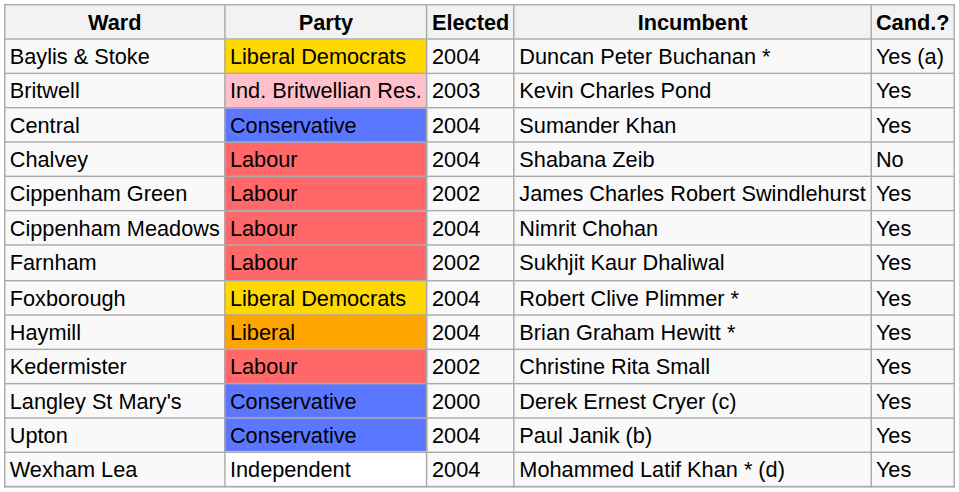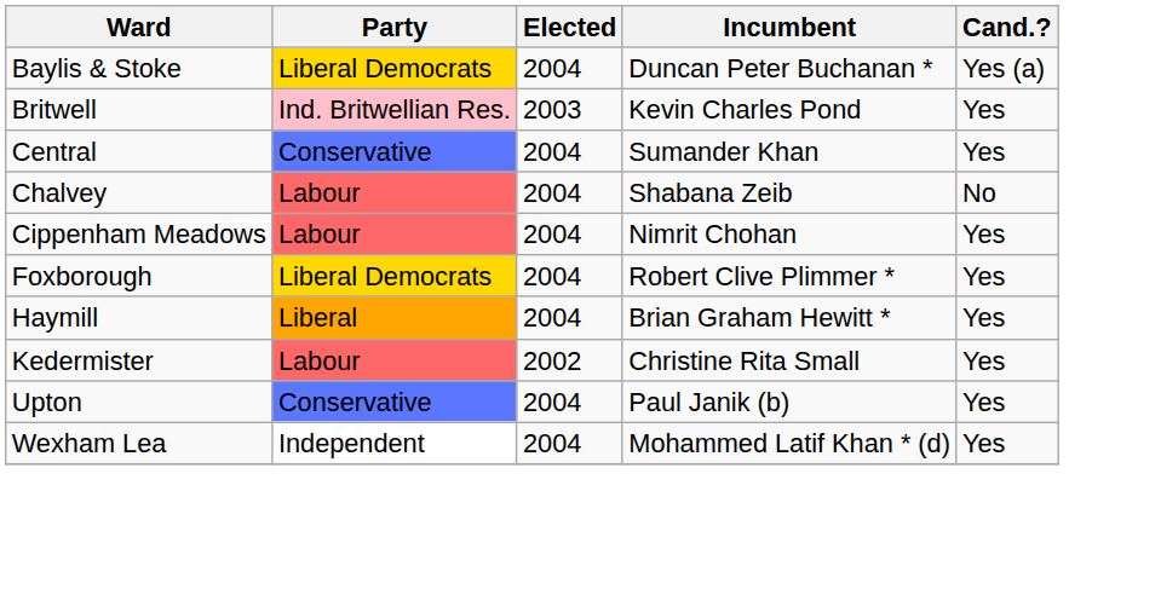- row: Cippenham Green | Labour | 2002 | James Charles Robert Swindlehurst | Yes
- row: Farnham | Labour | 2002 | Sukhjit Kaur Dhaliwal | Yes
- row: Langley St Mary's | Conservative | 2000 | Derek Ernest Cryer (c) | Yes
